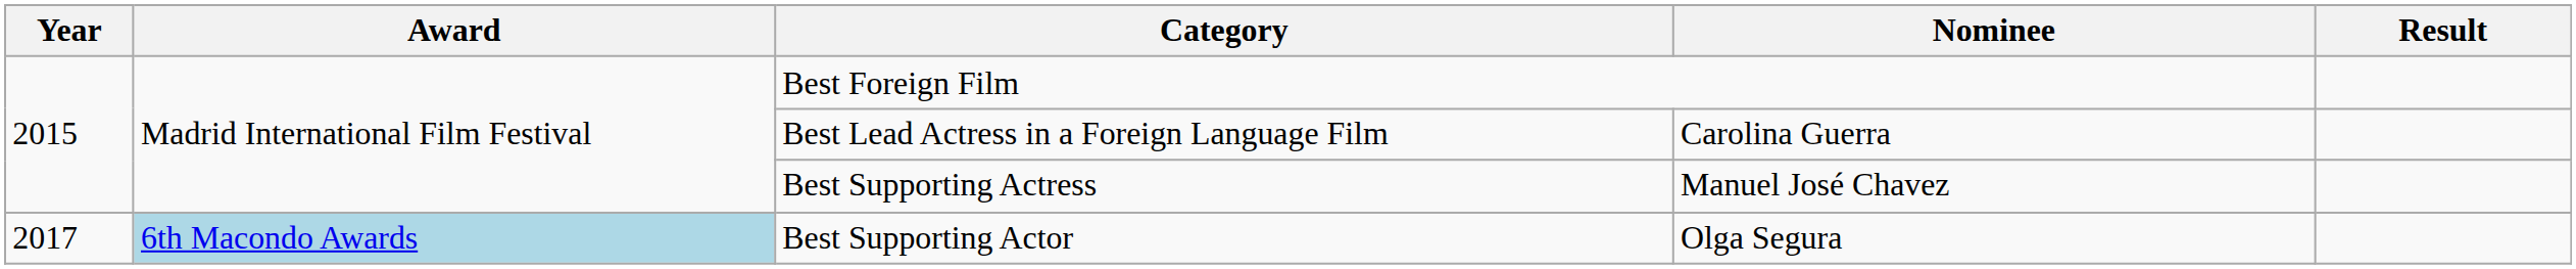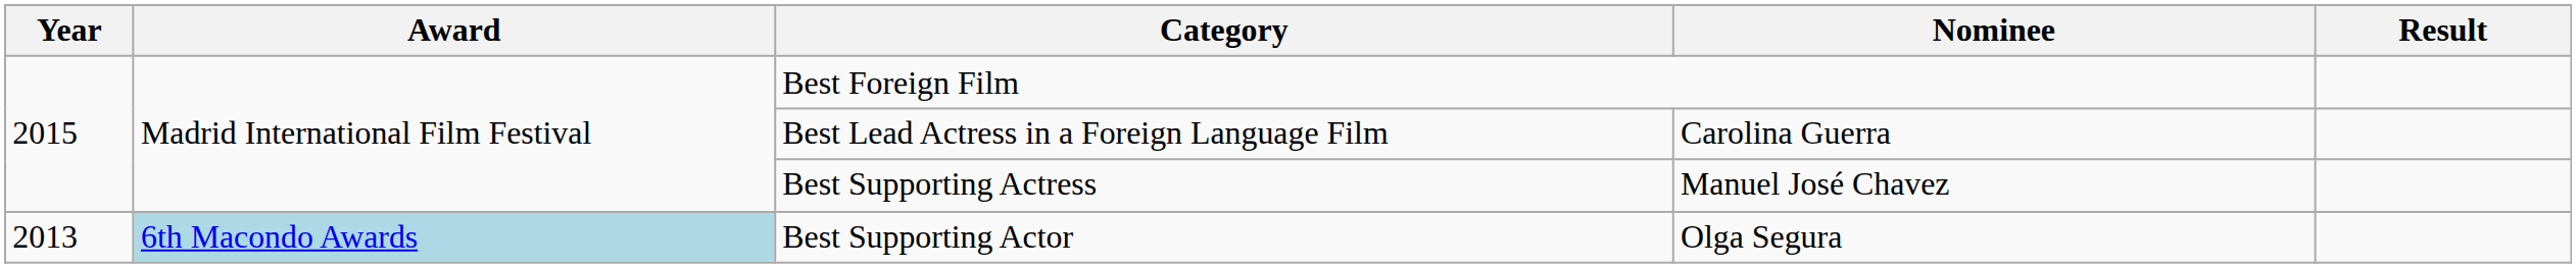Best Supporting Actor | Year: 2017 -> 2013
